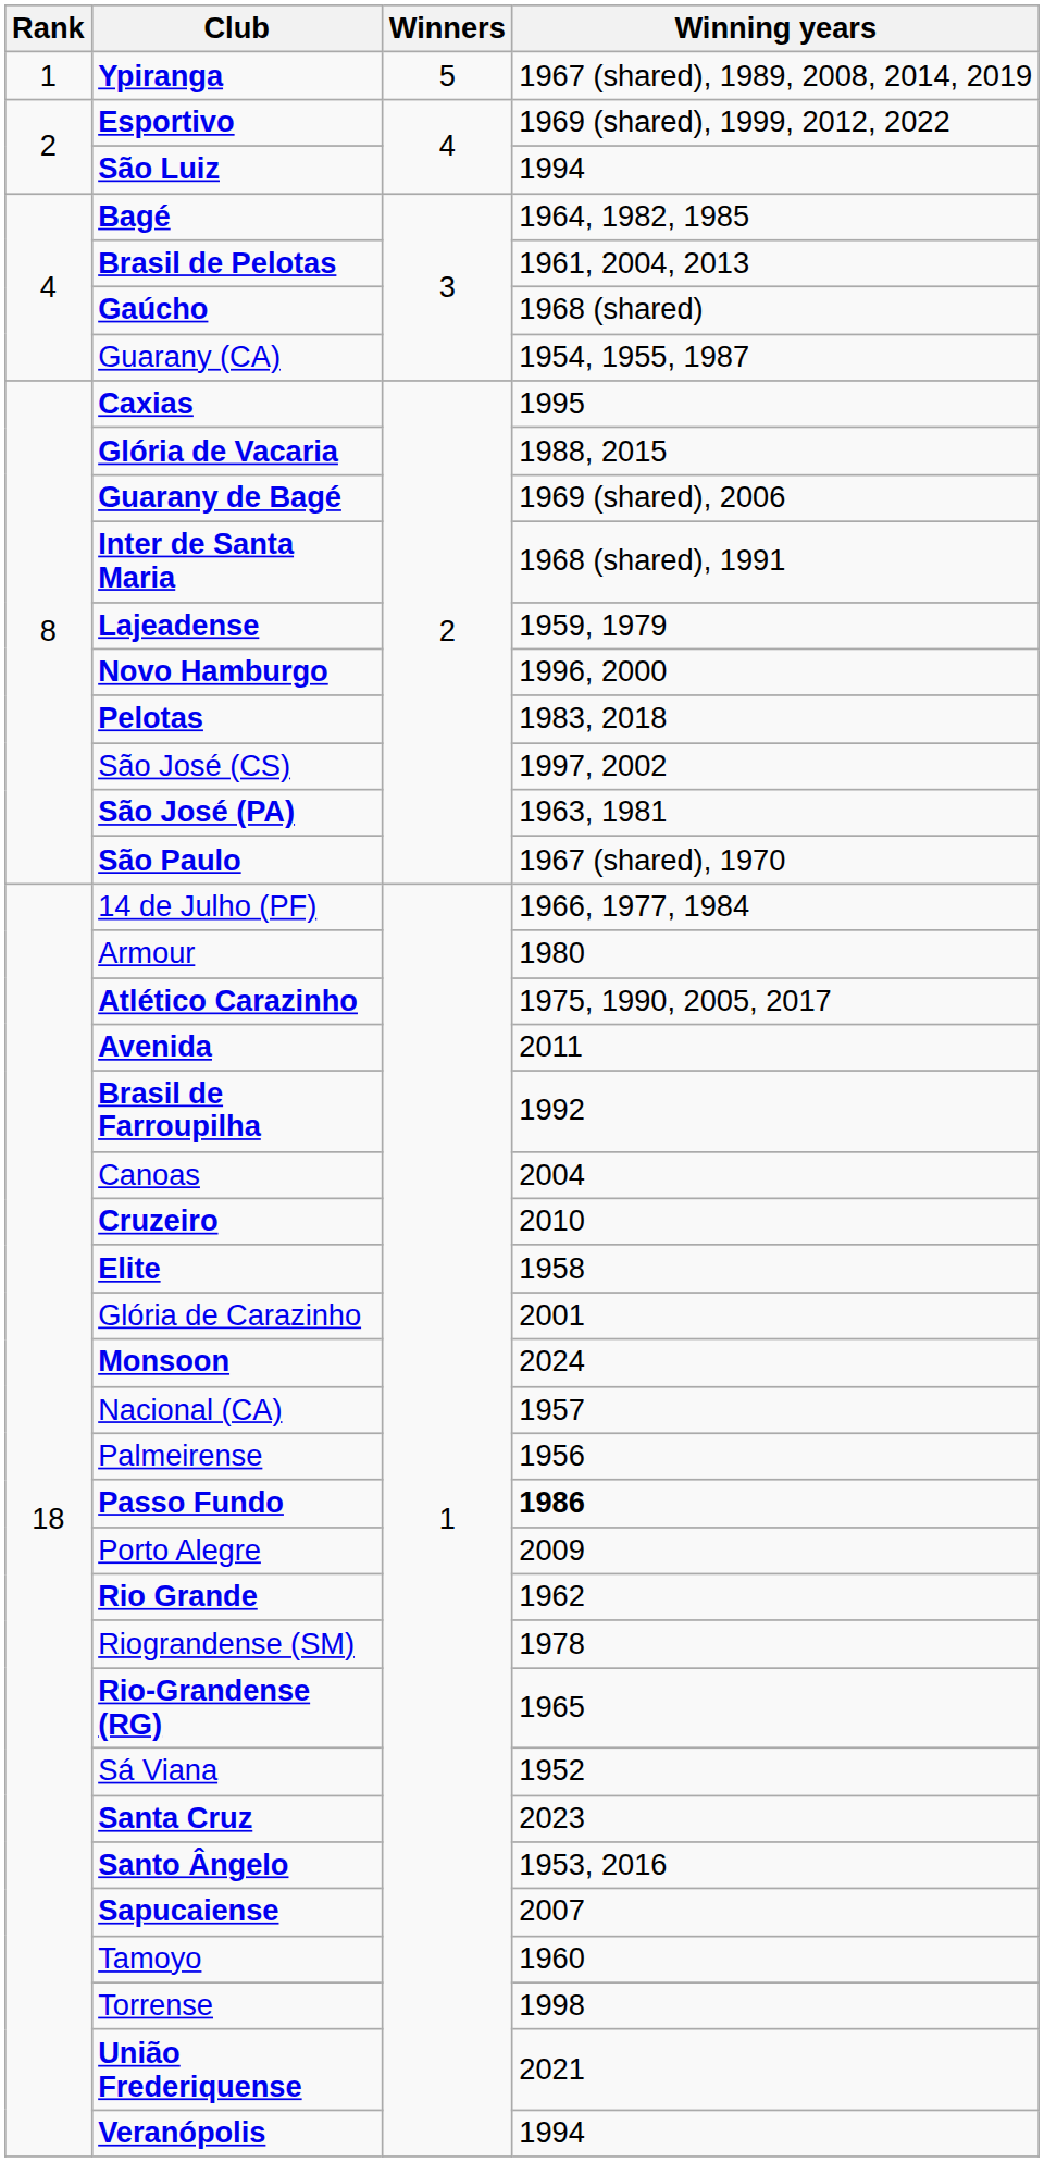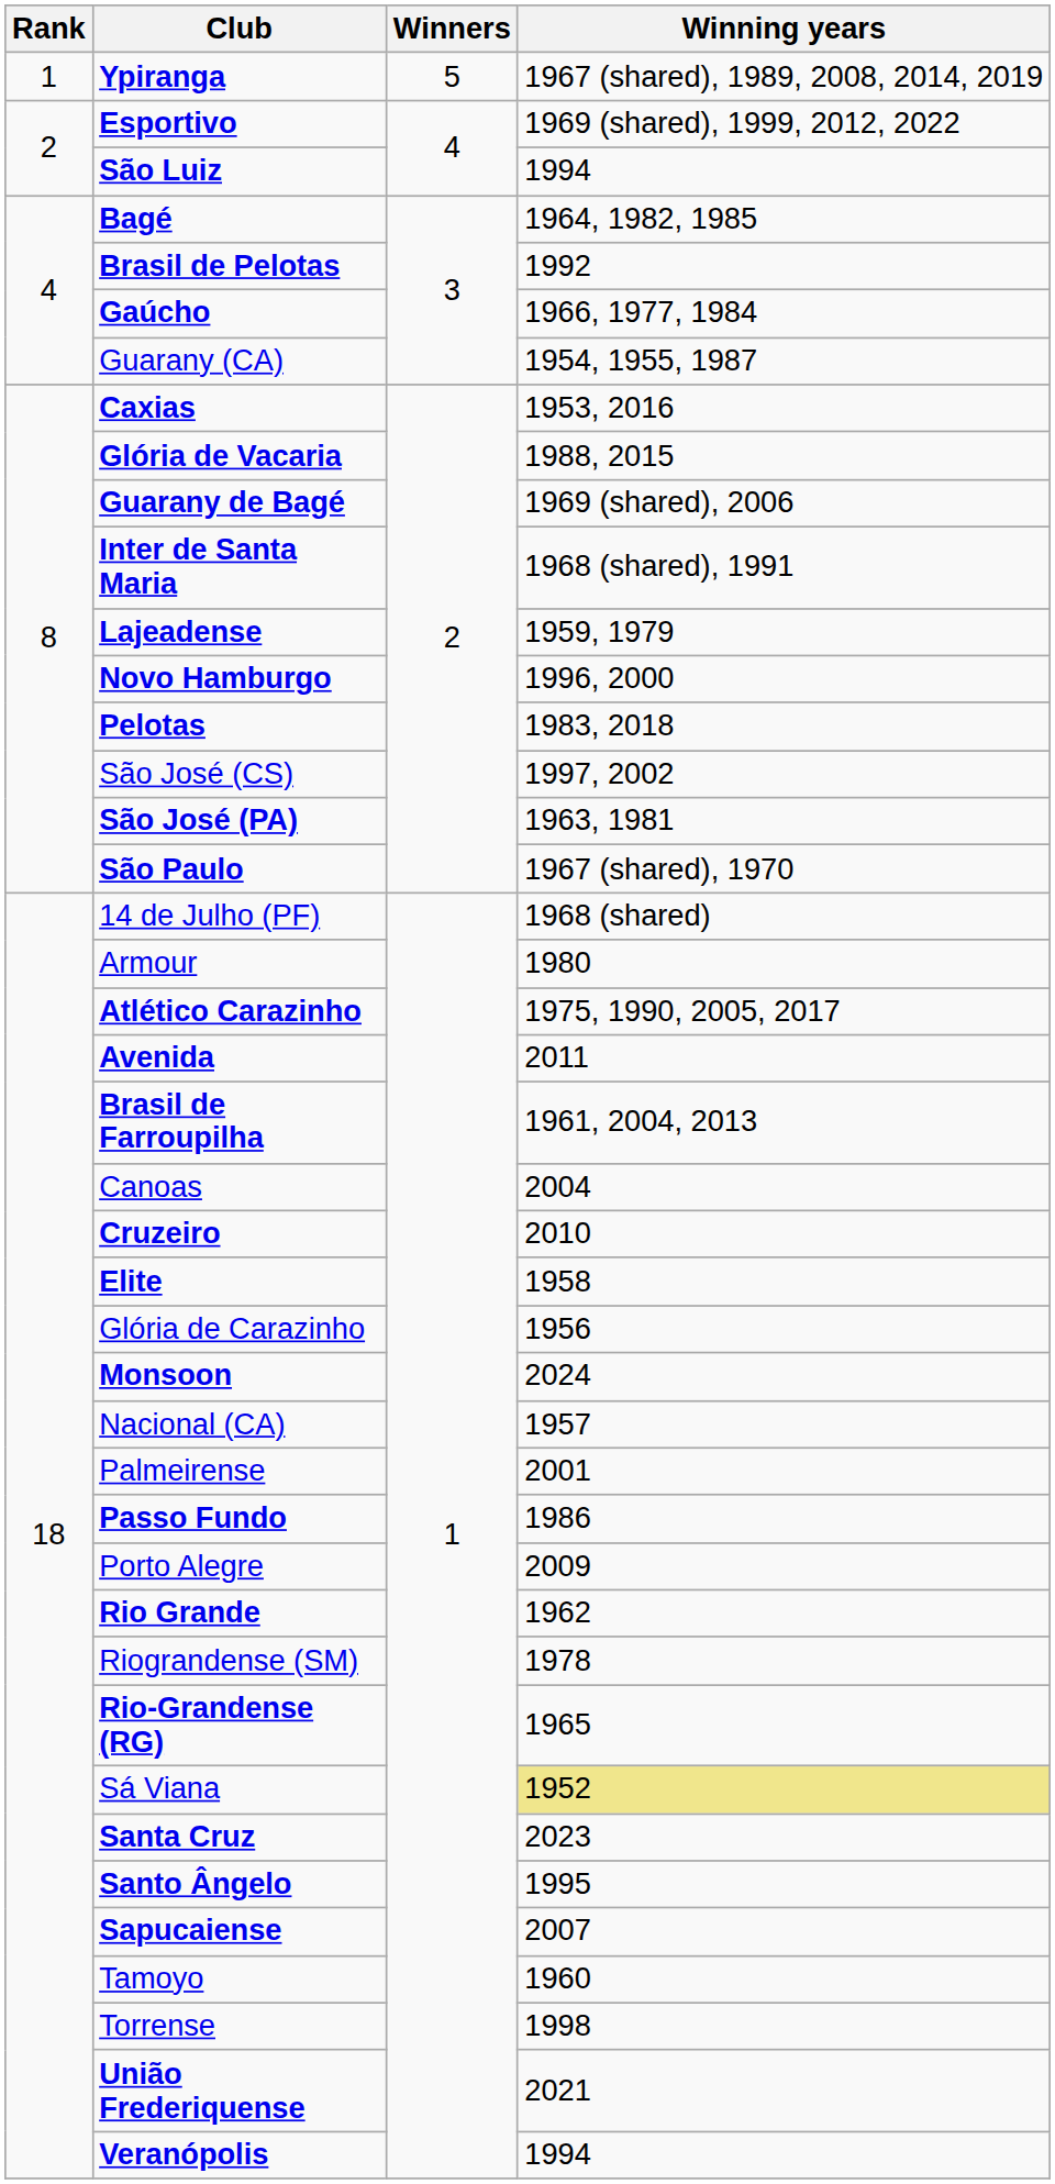Brasil de Pelotas | Winning years: 1961, 2004, 2013 -> 1992
Gaúcho | Winning years: 1968 (shared) -> 1966, 1977, 1984
Caxias | Winning years: 1995 -> 1953, 2016
14 de Julho (PF) | Winning years: 1966, 1977, 1984 -> 1968 (shared)
Brasil de Farroupilha | Winning years: 1992 -> 1961, 2004, 2013
Glória de Carazinho | Winning years: 2001 -> 1956
Palmeirense | Winning years: 1956 -> 2001
Passo Fundo | Winning years: bold -> normal
Sá Viana | Winning years: no background -> khaki background
Santo Ângelo | Winning years: 1953, 2016 -> 1995
